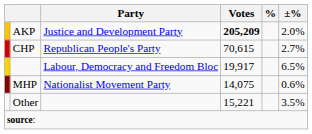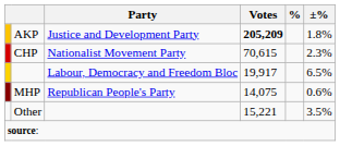AKP | ±%: 2.0% -> 1.8%
CHP | Party: Republican People's Party -> Nationalist Movement Party
CHP | ±%: 2.7% -> 2.3%
MHP | Party: Nationalist Movement Party -> Republican People's Party
